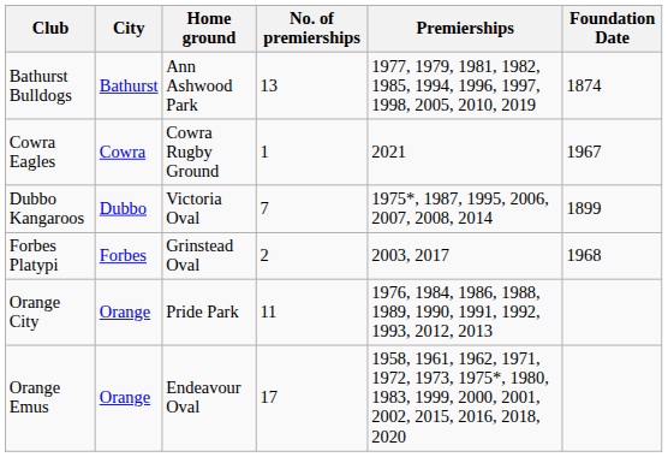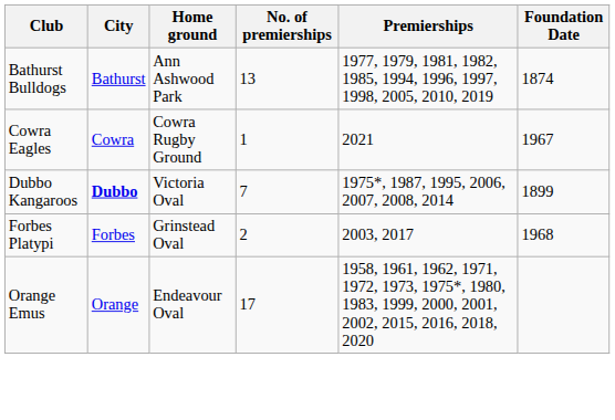Dubbo Kangaroos | City: normal -> bold
- row: Orange City | Orange | Pride Park | 11 | 1976, 1984, 1986, 1988, 1989, 1990, 1991, 1992, 1993, 2012, 2013
